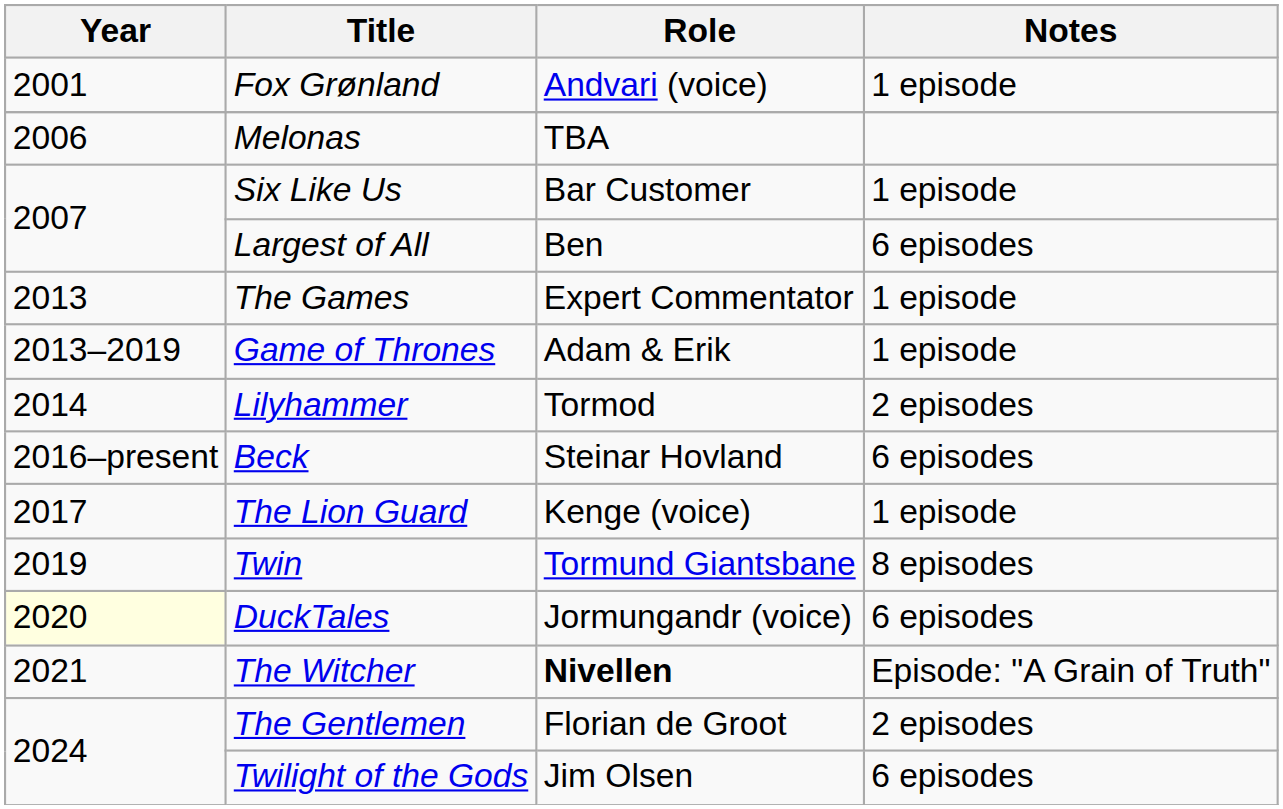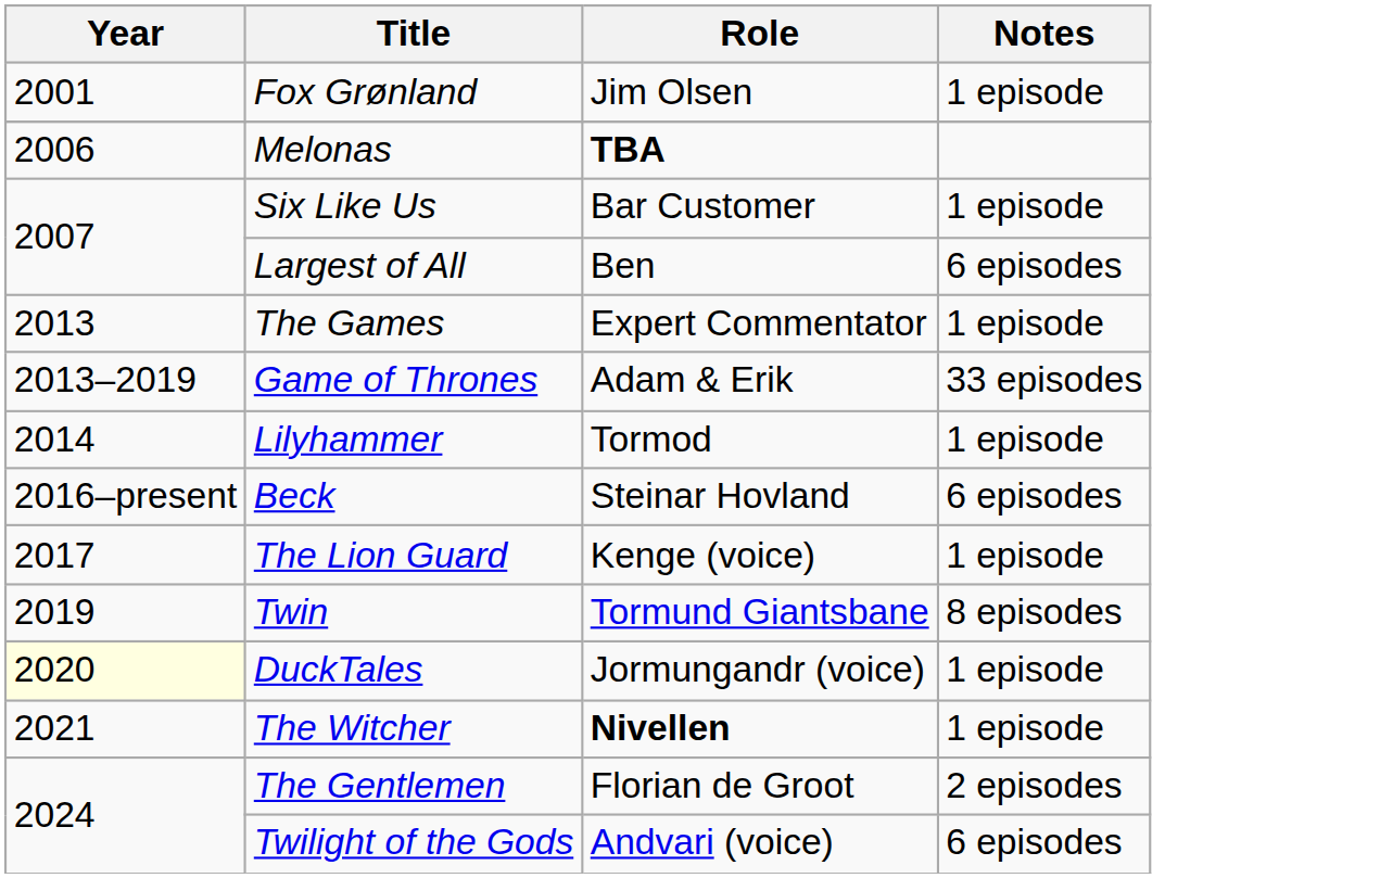Fox Grønland | Role: Andvari (voice) -> Jim Olsen
Melonas | Role: normal -> bold
Game of Thrones | Notes: 1 episode -> 33 episodes
Lilyhammer | Notes: 2 episodes -> 1 episode
DuckTales | Notes: 6 episodes -> 1 episode
The Witcher | Notes: Episode: "A Grain of Truth" -> 1 episode
Twilight of the Gods | Role: Jim Olsen -> Andvari (voice)
